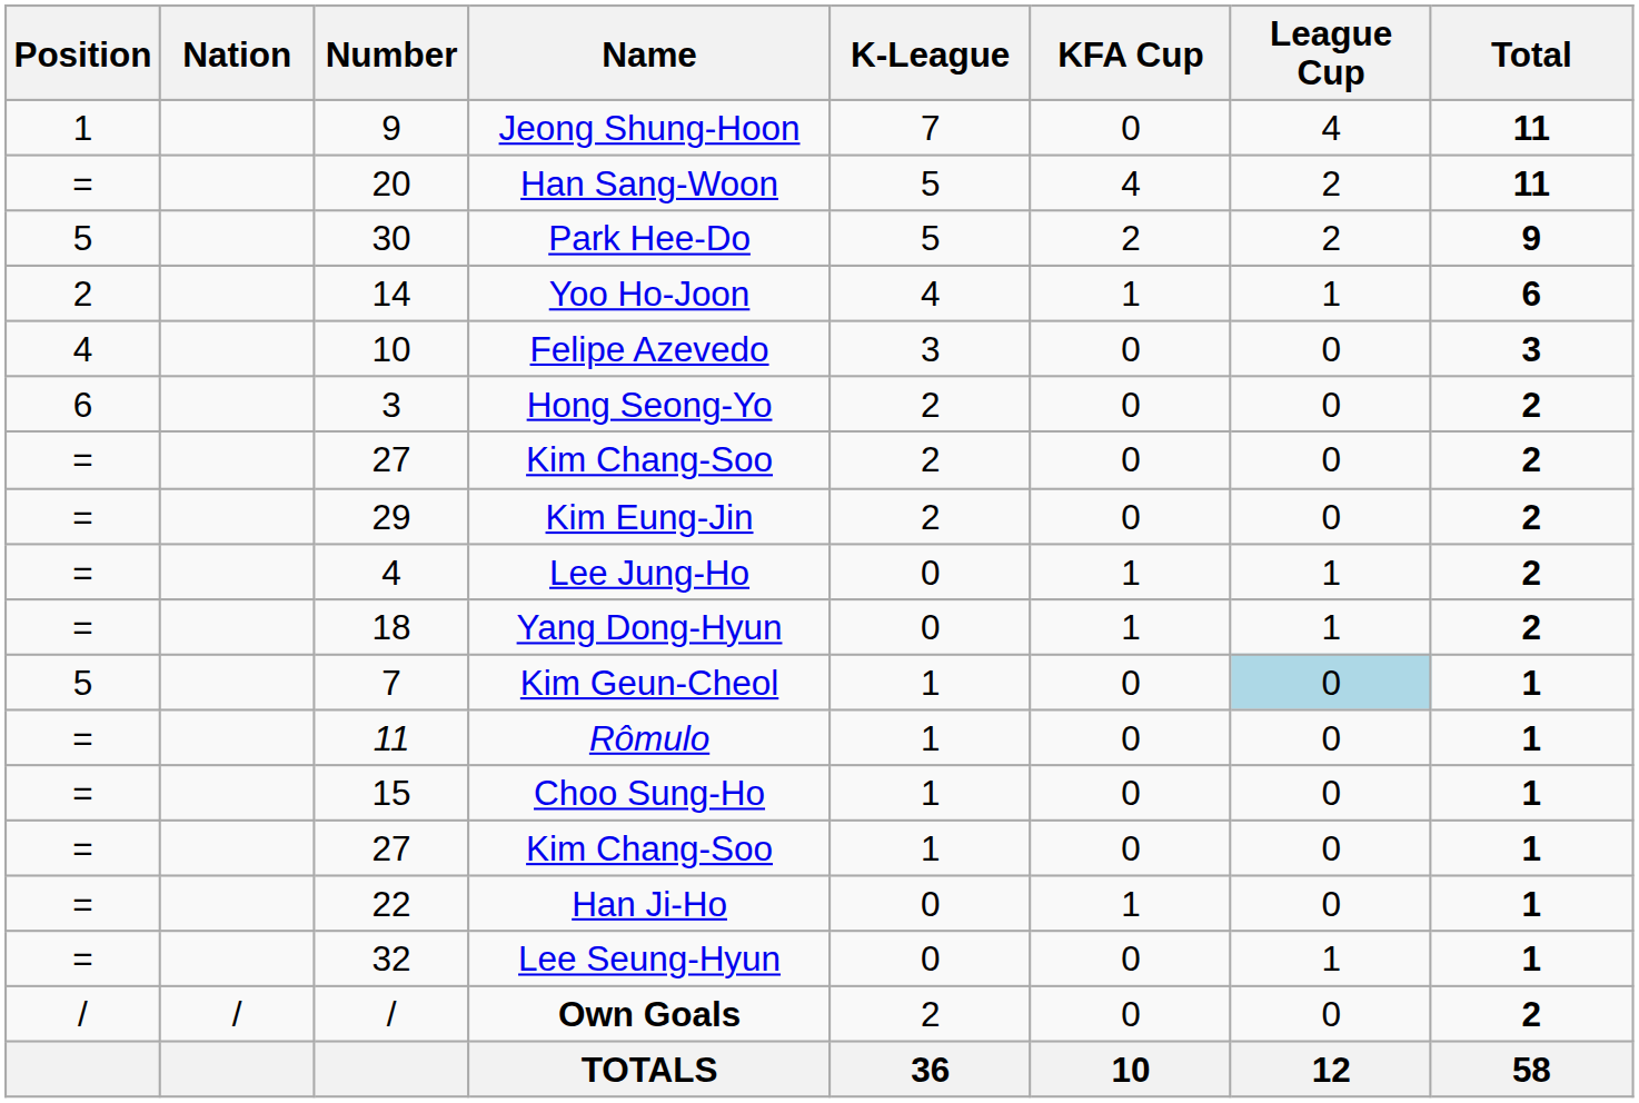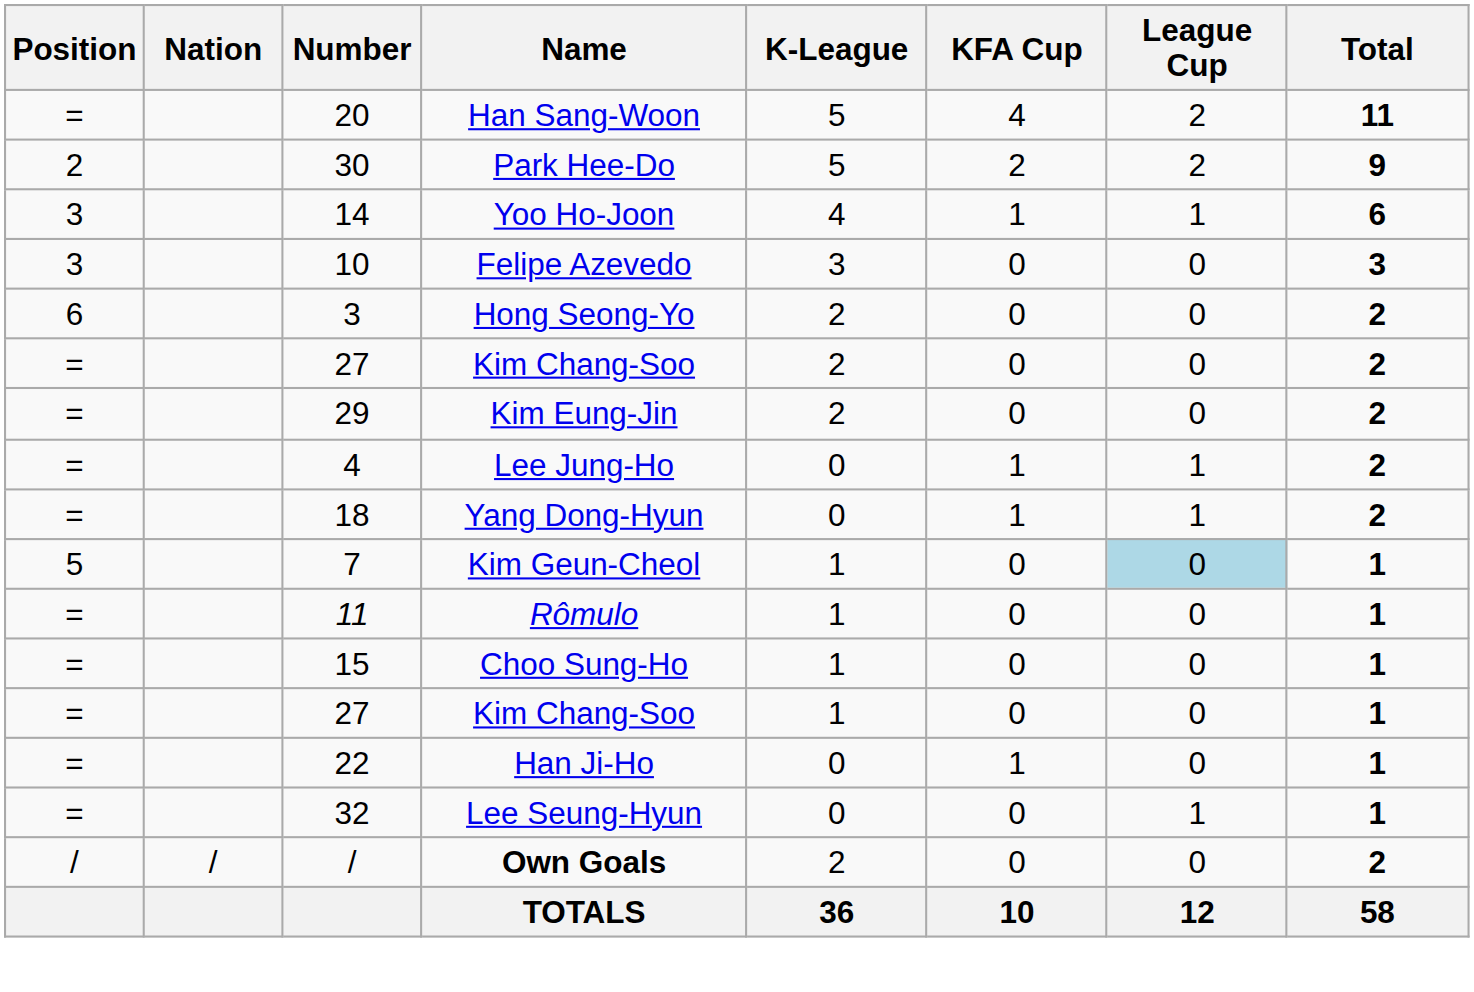- row: 1 | 9 | Jeong Shung-Hoon | 7 | 0 | 4 | 11
Park Hee-Do | Position: 5 -> 2
Yoo Ho-Joon | Position: 2 -> 3
Felipe Azevedo | Position: 4 -> 3
